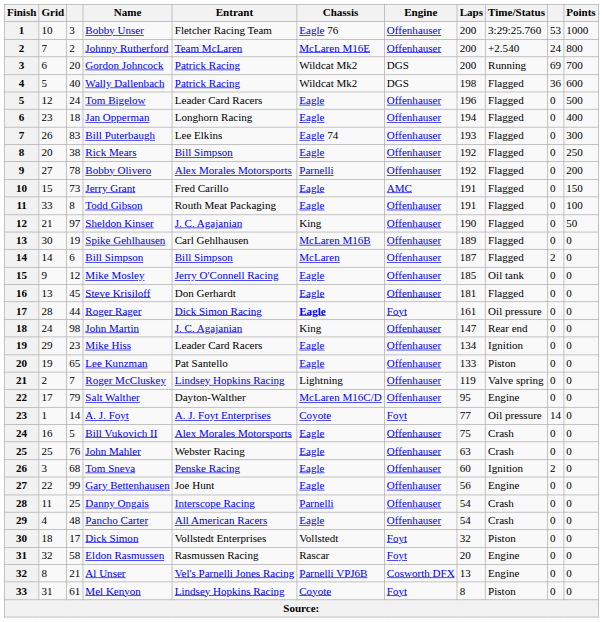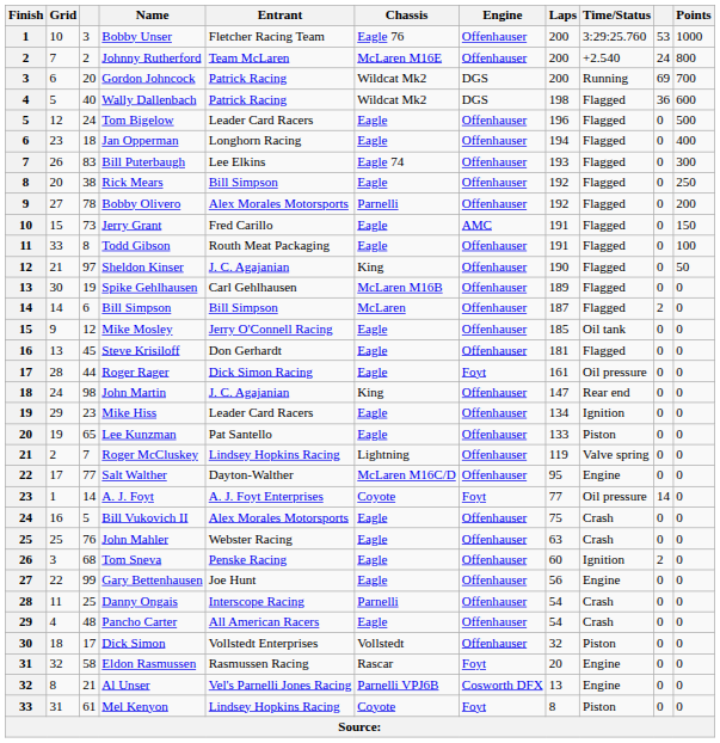Roger Rager | Chassis: bold -> normal
Salt Walther | column 3: 79 -> 77
Dick Simon | Engine: Foyt -> Offenhauser
